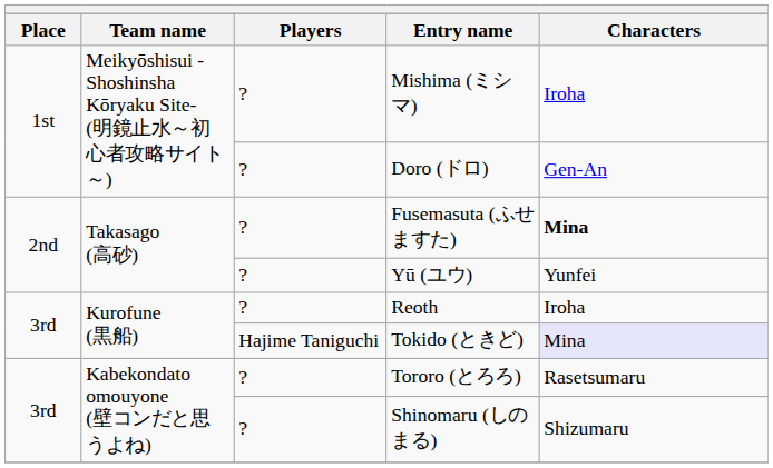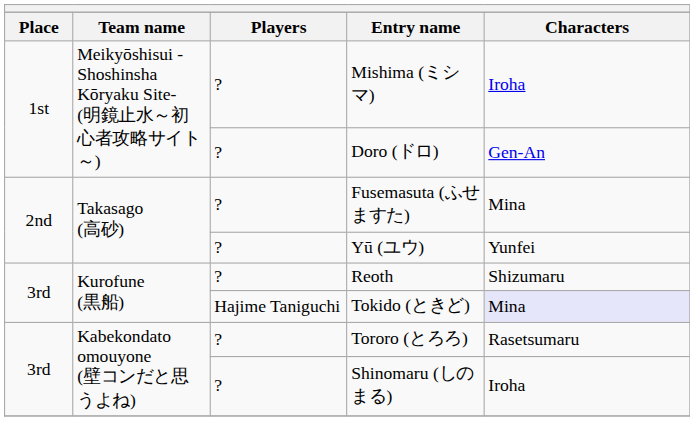Fusemasuta (ふせますた) | Characters: bold -> normal
Reoth | Characters: Iroha -> Shizumaru
Shinomaru (しのまる) | Characters: Shizumaru -> Iroha
